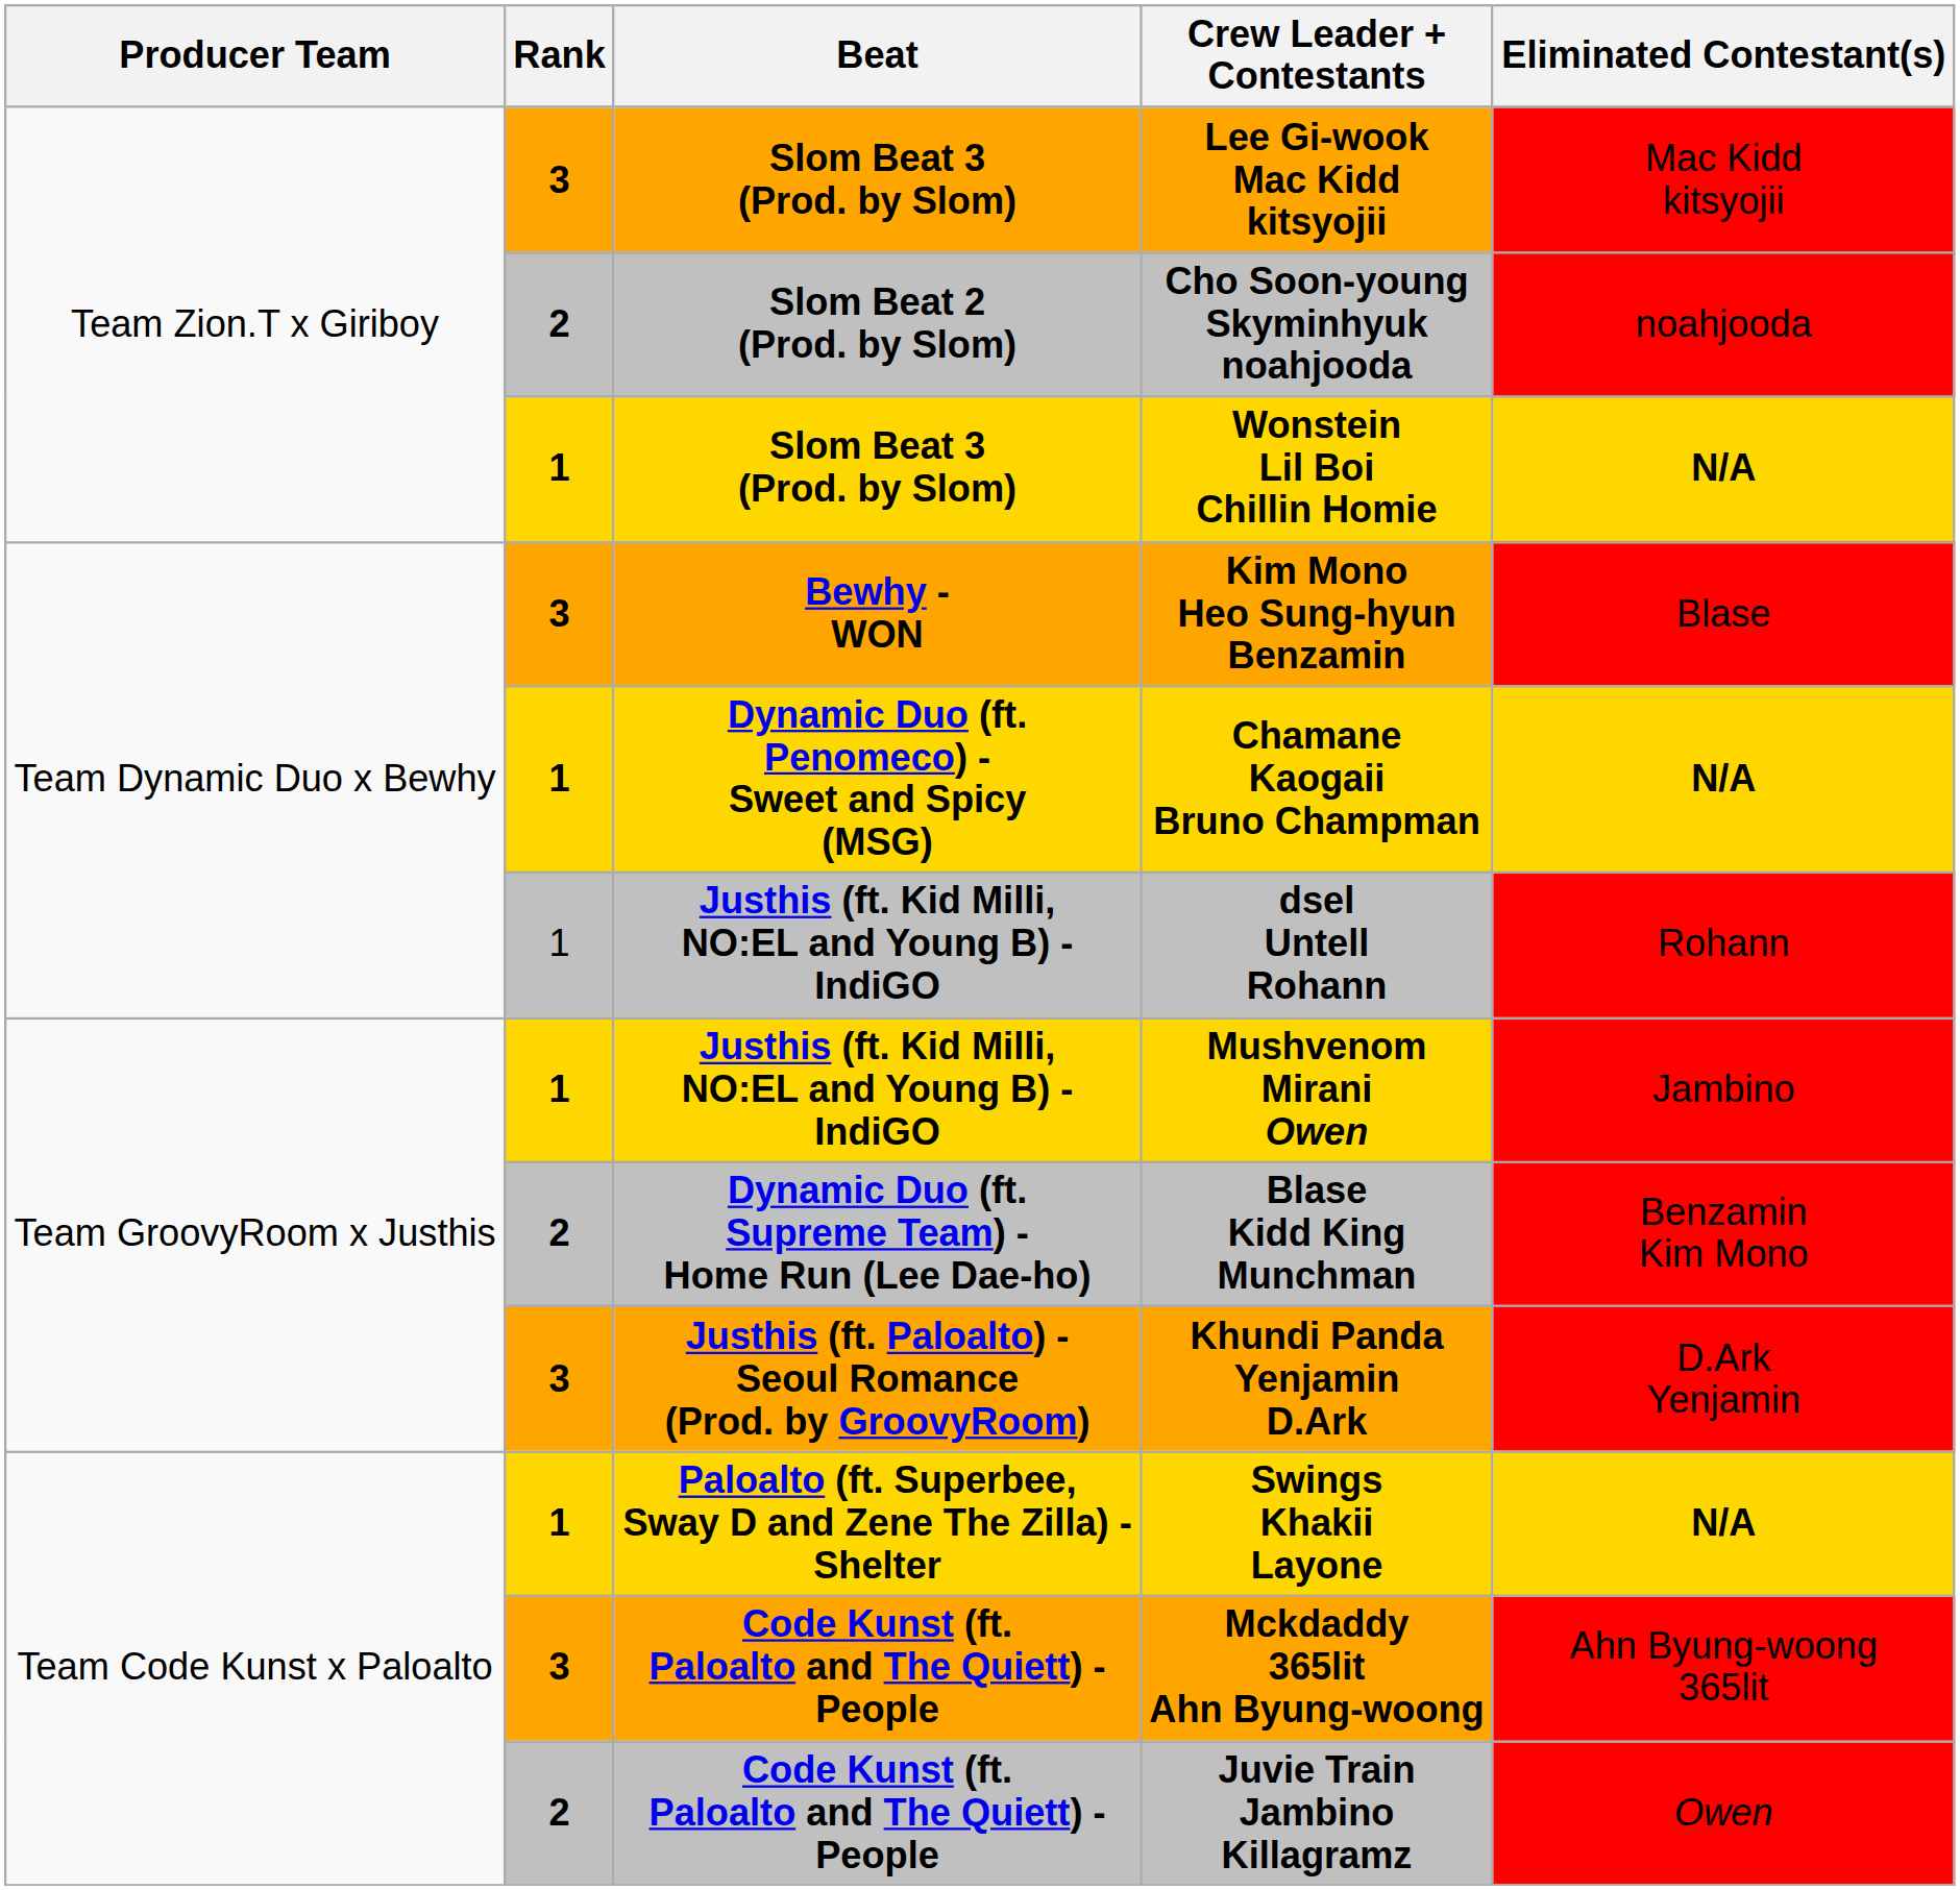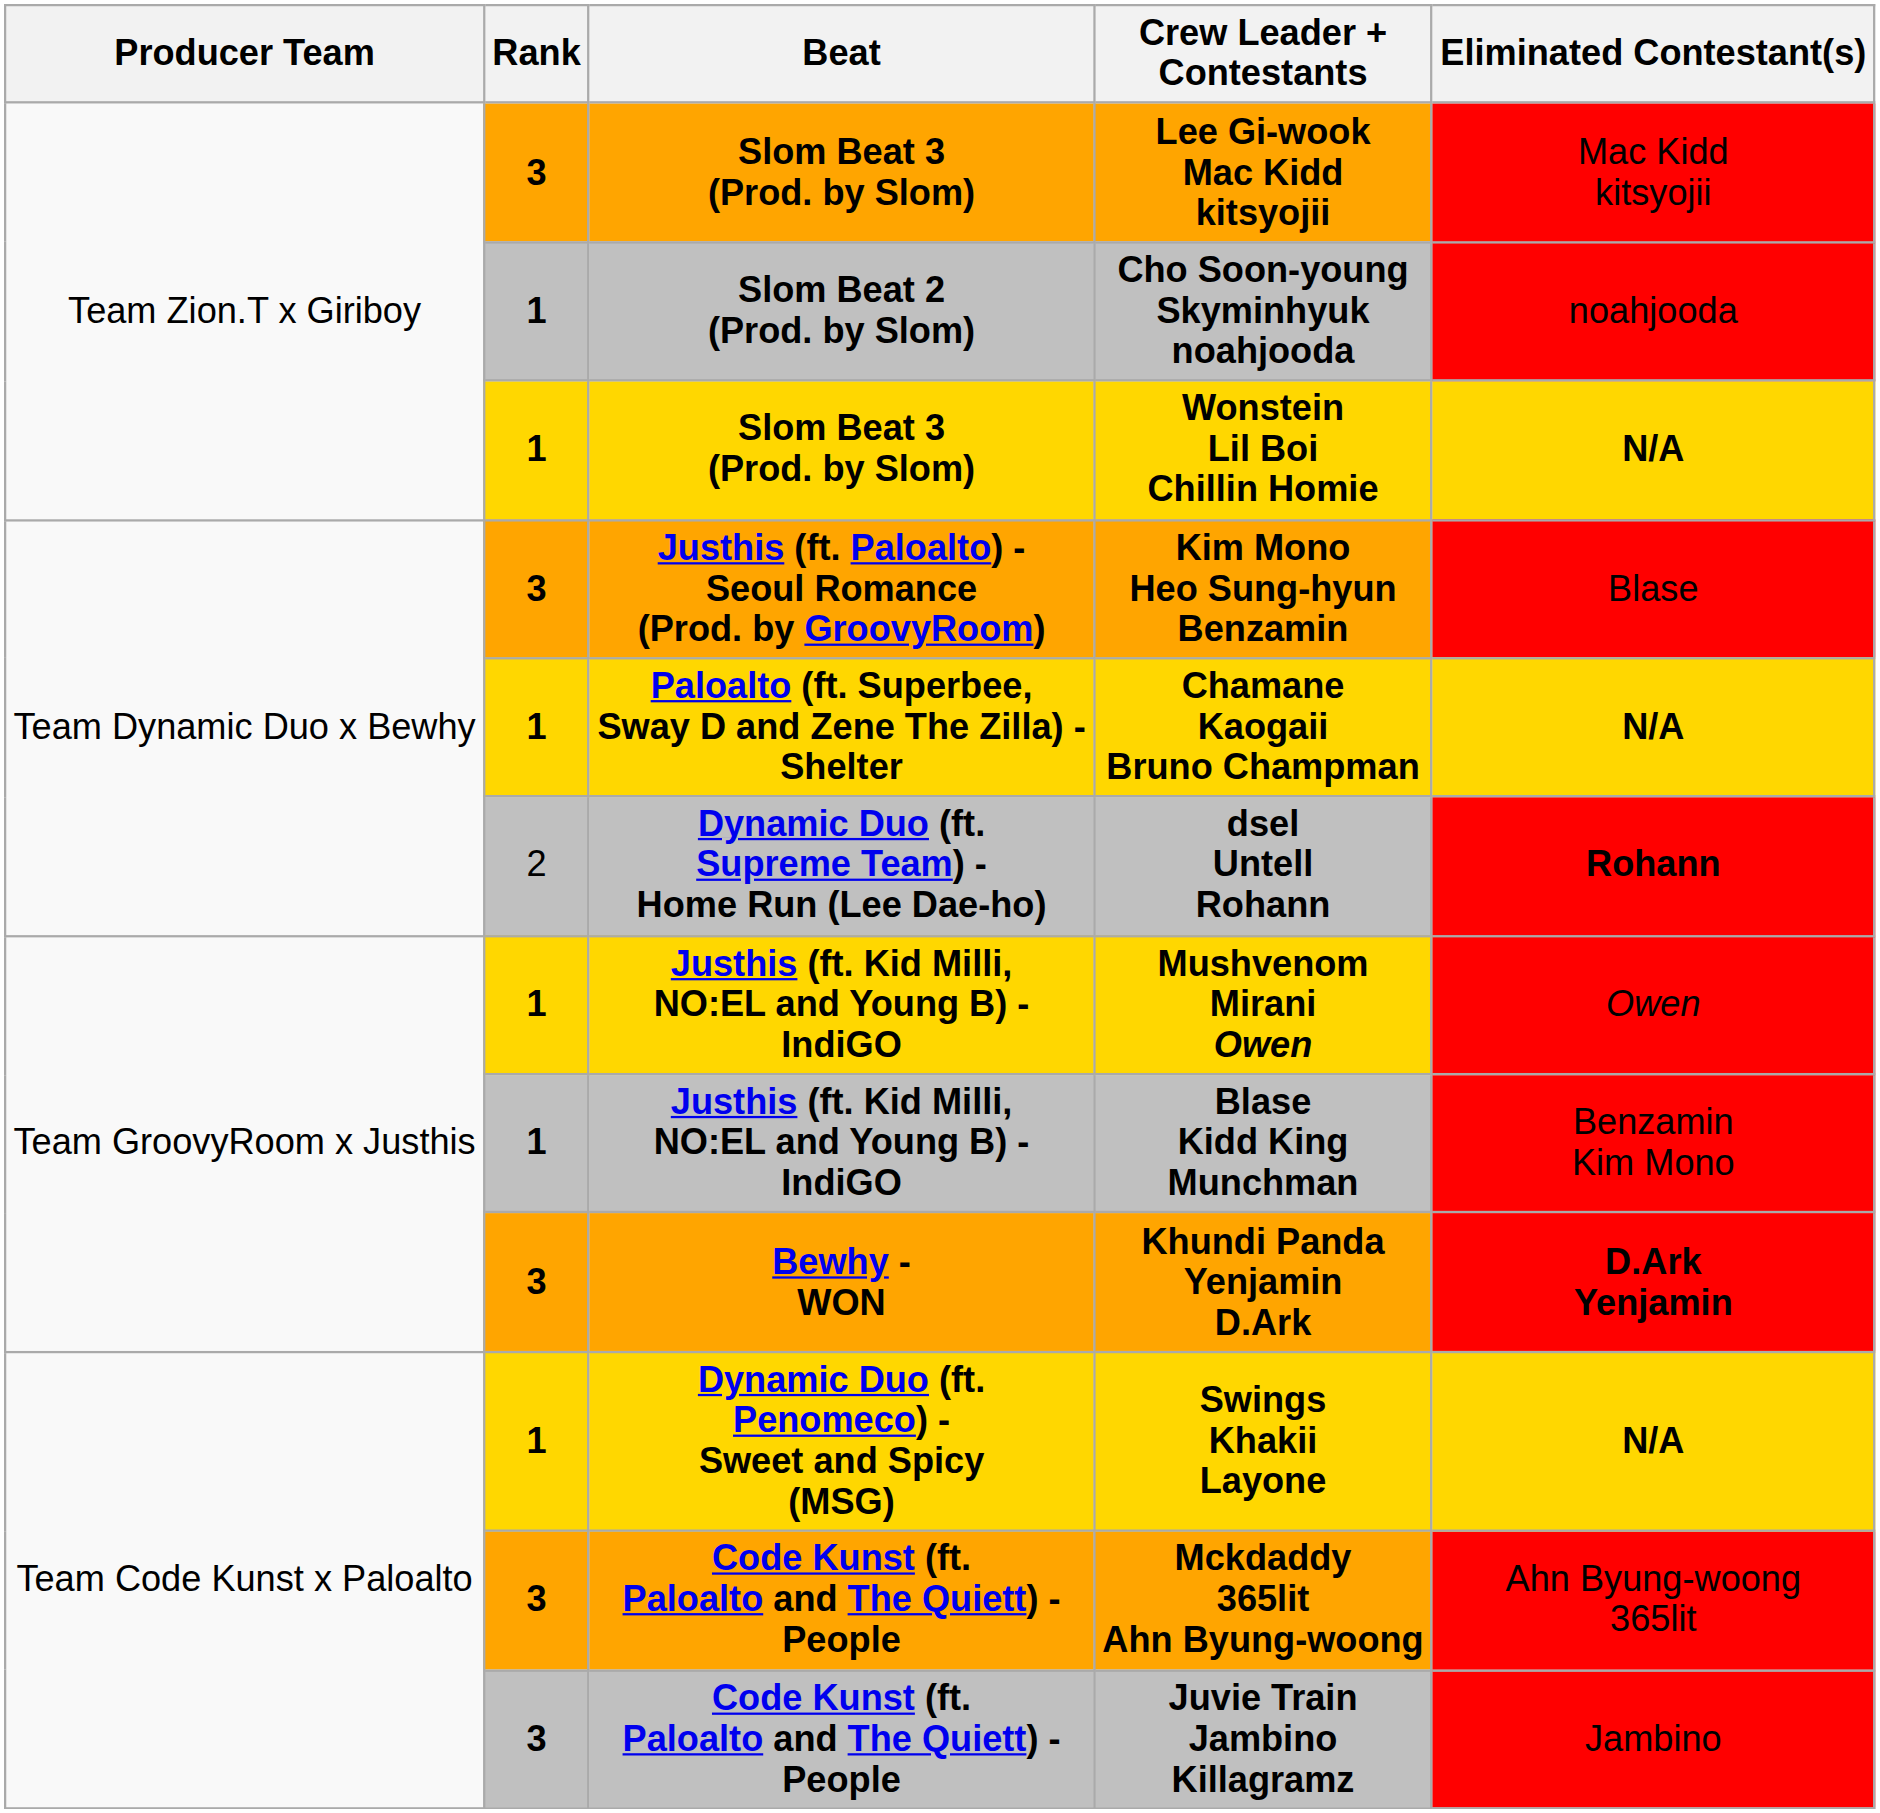Cho Soon-young Skyminhyuk noahjooda | Rank: 2 -> 1
Kim Mono Heo Sung-hyun Benzamin | Beat: Bewhy - WON -> Justhis (ft. Paloalto) - Seoul Romance (Prod. by GroovyRoom)
Chamane Kaogaii Bruno Champman | Beat: Dynamic Duo (ft. Penomeco) - Sweet and Spicy (MSG) -> Paloalto (ft. Superbee, Sway D and Zene The Zilla) - Shelter
dsel Untell Rohann | Rank: 1 -> 2
dsel Untell Rohann | Beat: Justhis (ft. Kid Milli, NO:EL and Young B) - IndiGO -> Dynamic Duo (ft. Supreme Team) - Home Run (Lee Dae-ho)
dsel Untell Rohann | Eliminated Contestant(s): normal -> bold
Mushvenom Mirani Owen | Eliminated Contestant(s): Jambino -> Owen
Blase Kidd King Munchman | Rank: 2 -> 1
Blase Kidd King Munchman | Beat: Dynamic Duo (ft. Supreme Team) - Home Run (Lee Dae-ho) -> Justhis (ft. Kid Milli, NO:EL and Young B) - IndiGO
Khundi Panda Yenjamin D.Ark | Beat: Justhis (ft. Paloalto) - Seoul Romance (Prod. by GroovyRoom) -> Bewhy - WON
Khundi Panda Yenjamin D.Ark | Eliminated Contestant(s): normal -> bold
Swings Khakii Layone | Beat: Paloalto (ft. Superbee, Sway D and Zene The Zilla) - Shelter -> Dynamic Duo (ft. Penomeco) - Sweet and Spicy (MSG)
Juvie Train Jambino Killagramz | Rank: 2 -> 3
Juvie Train Jambino Killagramz | Eliminated Contestant(s): Owen -> Jambino
